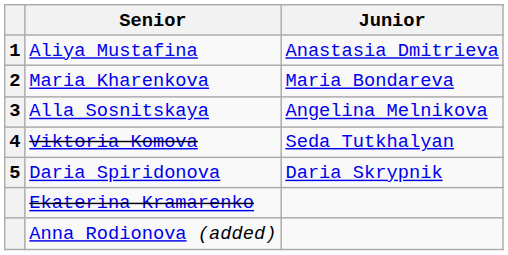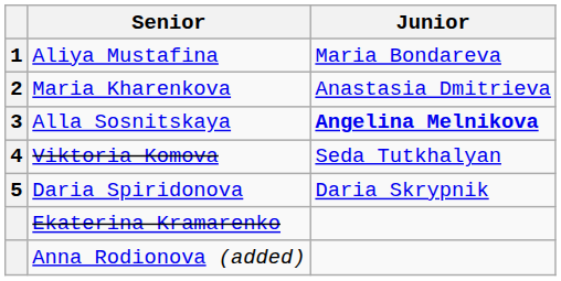Aliya Mustafina | Junior: Anastasia Dmitrieva -> Maria Bondareva
Maria Kharenkova | Junior: Maria Bondareva -> Anastasia Dmitrieva
Alla Sosnitskaya | Junior: normal -> bold
